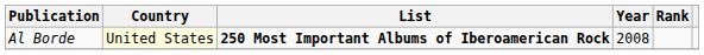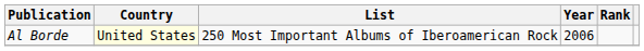Al Borde | List: bold -> normal
Al Borde | Year: 2008 -> 2006
